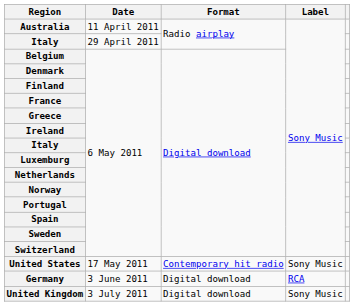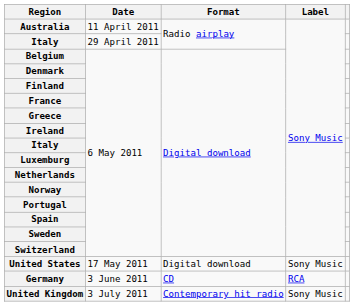United States | Format: Contemporary hit radio -> Digital download
Germany | Format: Digital download -> CD
United Kingdom | Format: Digital download -> Contemporary hit radio
